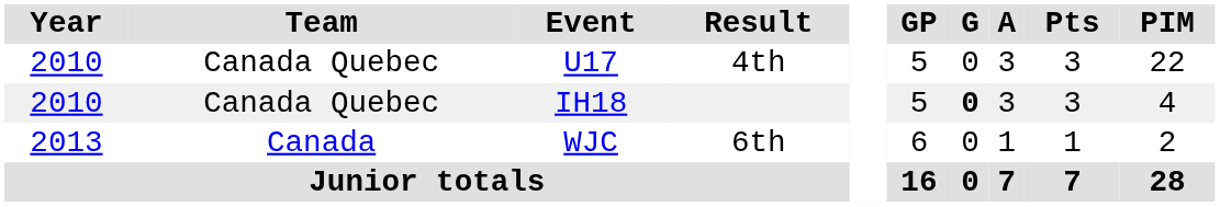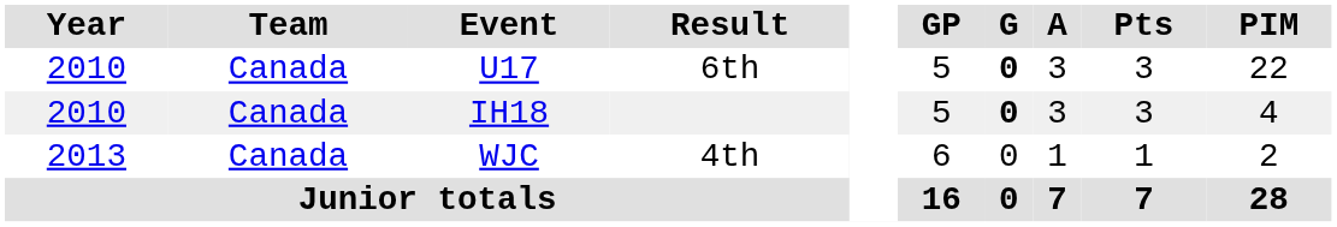U17 | Team: Canada Quebec -> Canada
U17 | Result: 4th -> 6th
U17 | G: normal -> bold
IH18 | Team: Canada Quebec -> Canada
WJC | Result: 6th -> 4th
